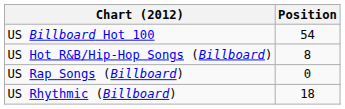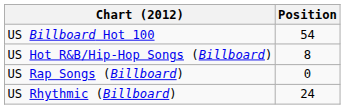US Rhythmic (Billboard) | Position: 18 -> 24
